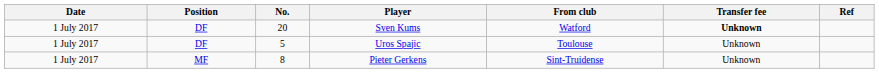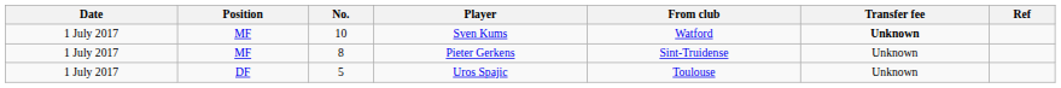Sven Kums | Position: DF -> MF
Sven Kums | No.: 20 -> 10
rows swapped: Pieter Gerkens <-> Uros Spajic
